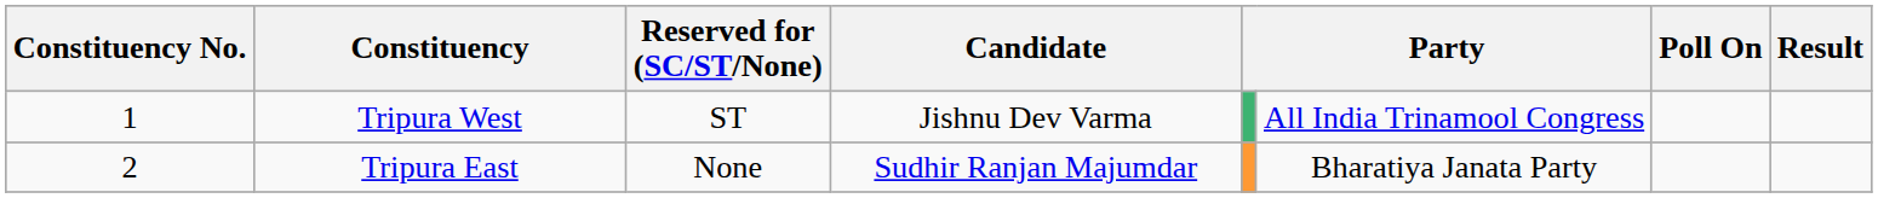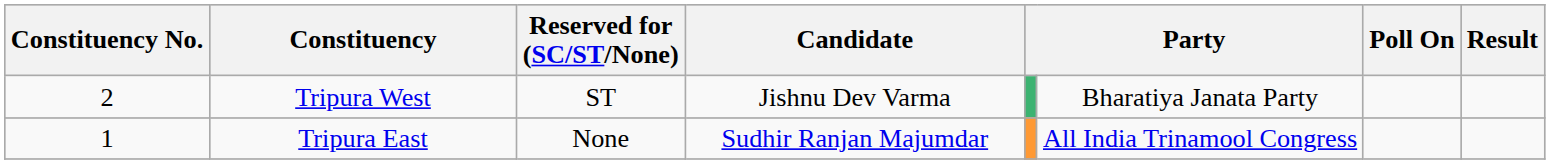Tripura West | Constituency No.: 1 -> 2
Tripura West | column 6: All India Trinamool Congress -> Bharatiya Janata Party
Tripura East | Constituency No.: 2 -> 1
Tripura East | column 6: Bharatiya Janata Party -> All India Trinamool Congress
